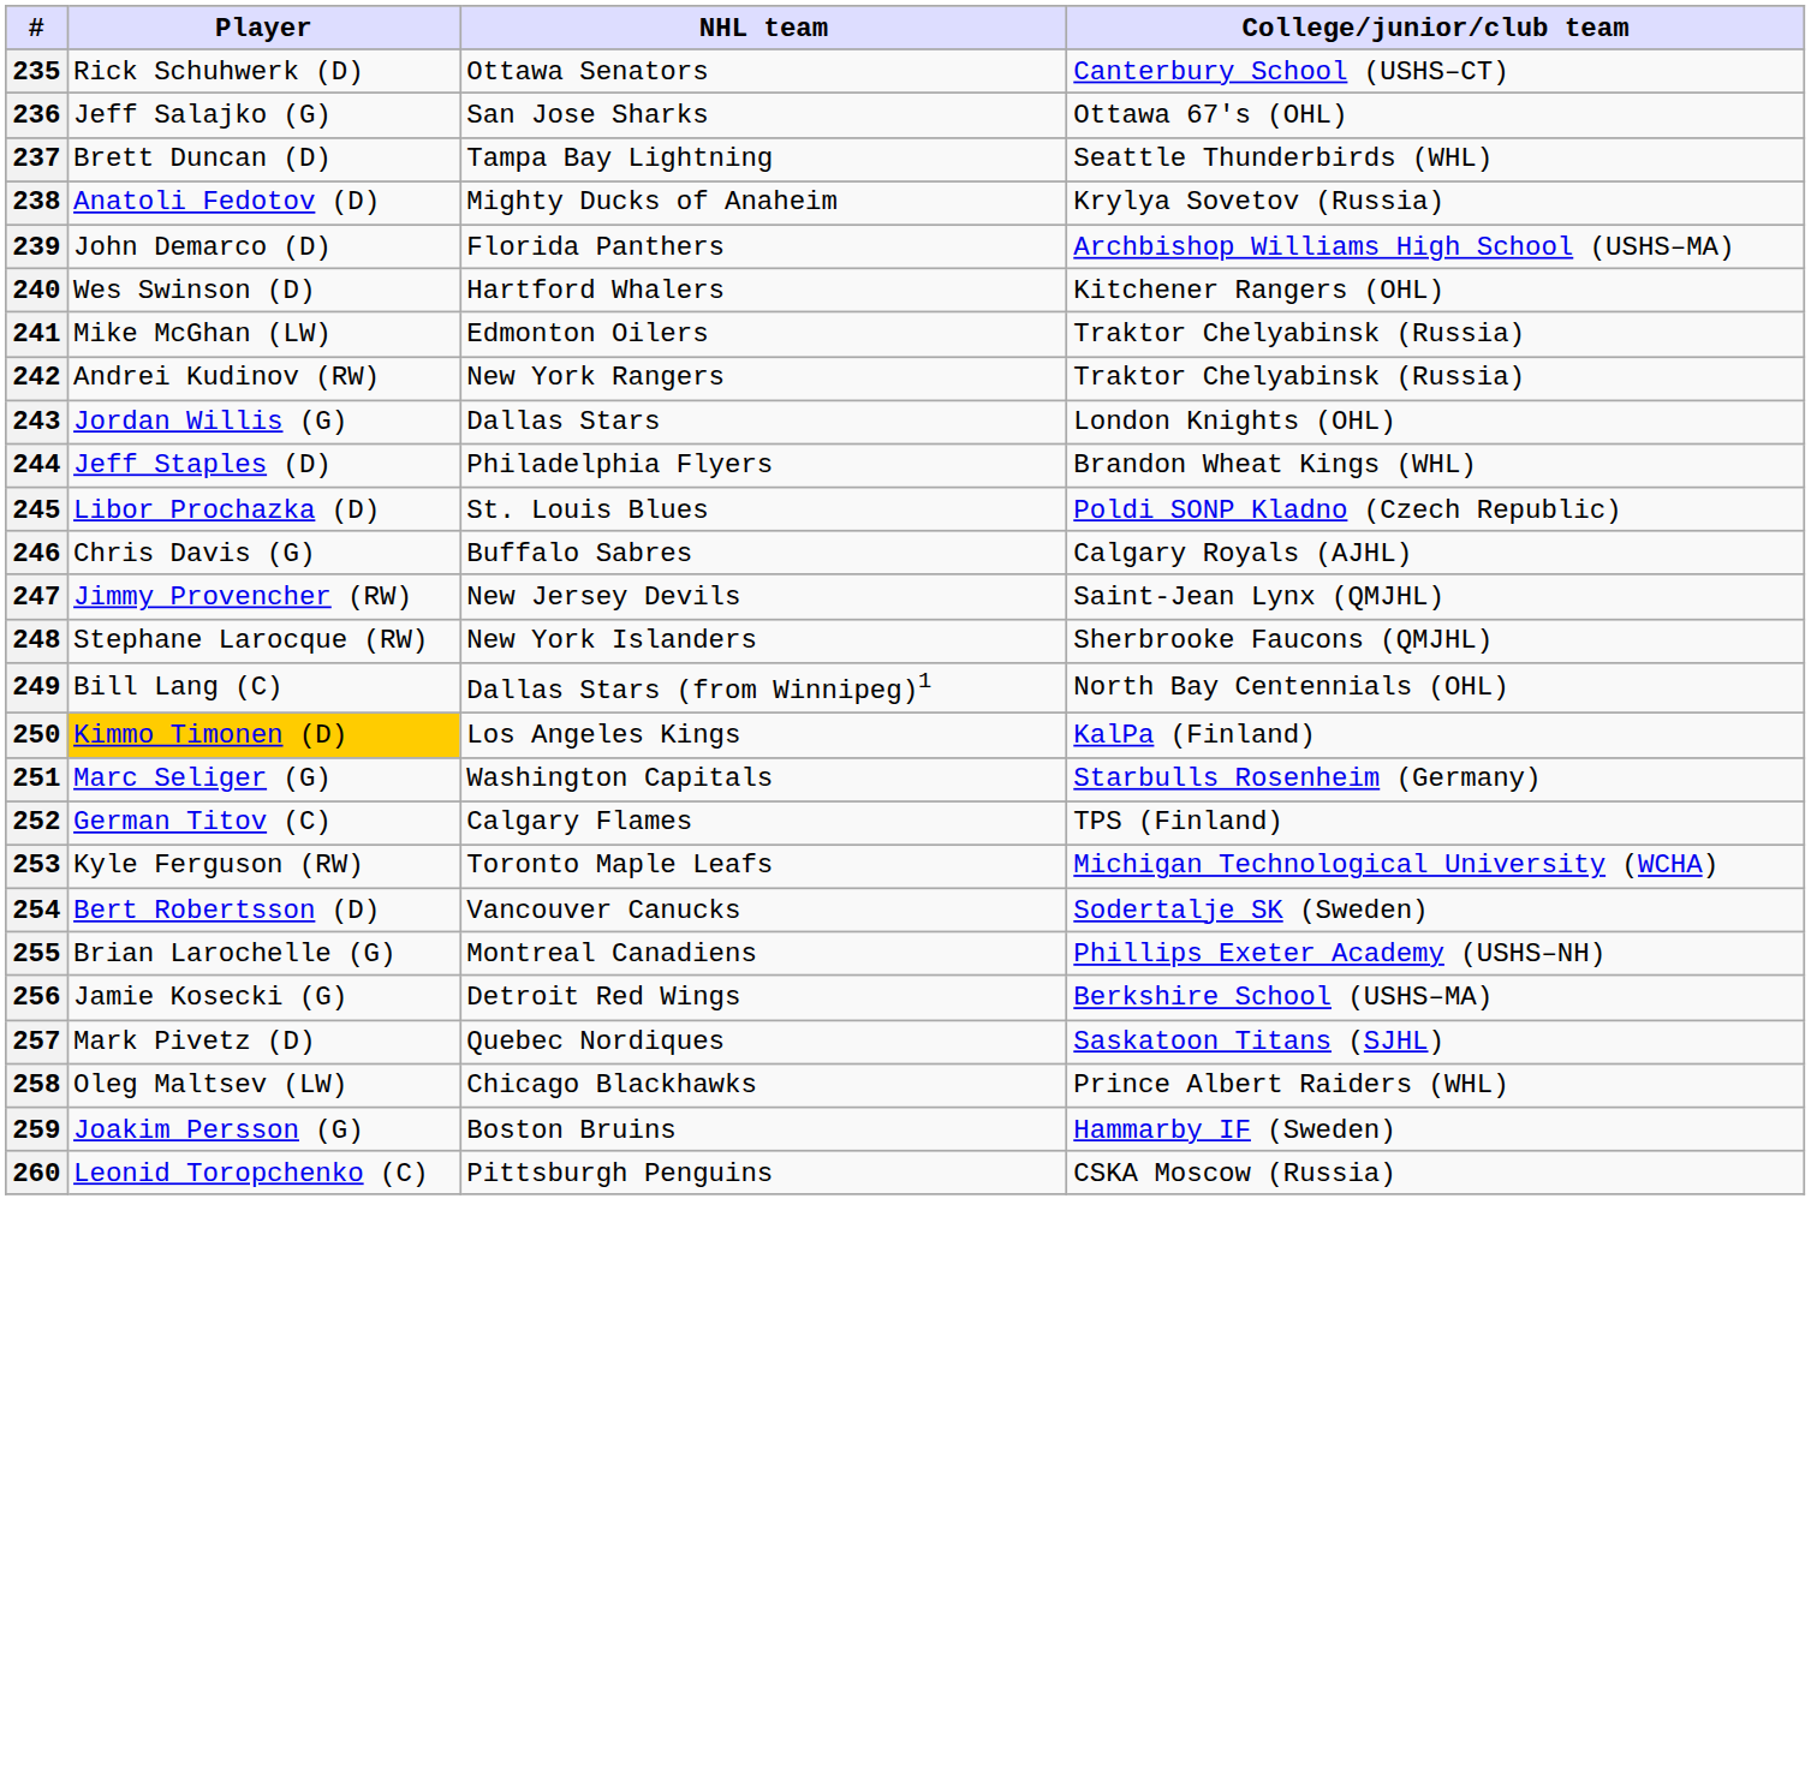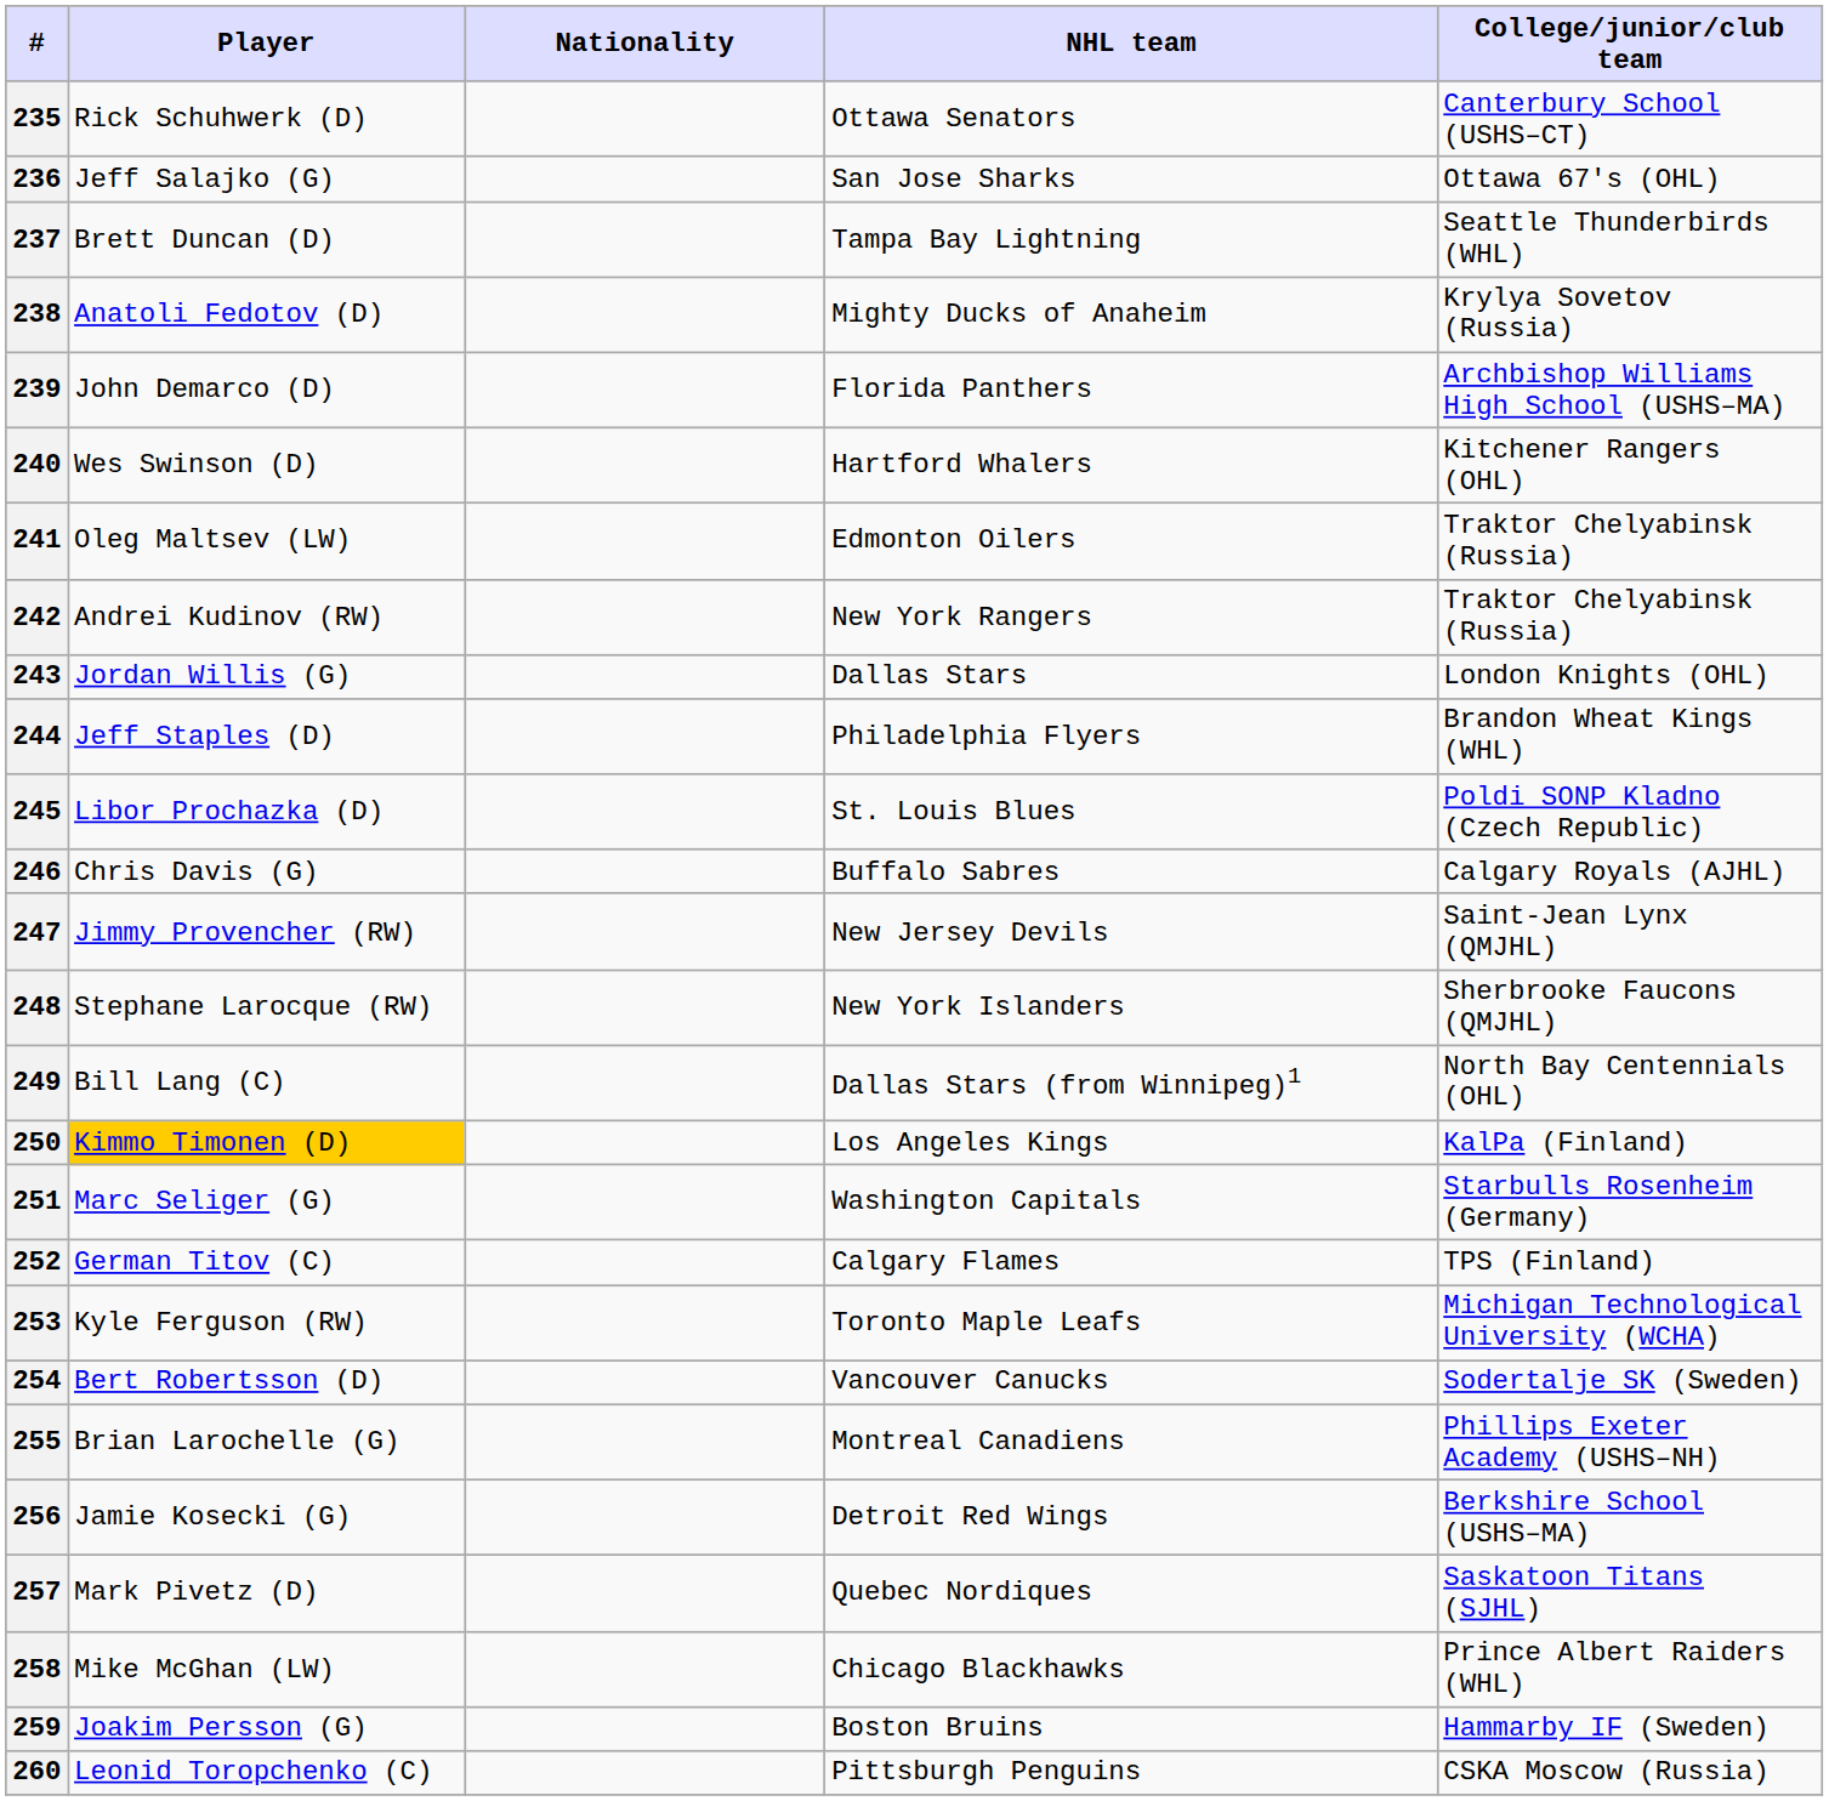+ column: Nationality
241 | Player: Mike McGhan (LW) -> Oleg Maltsev (LW)
258 | Player: Oleg Maltsev (LW) -> Mike McGhan (LW)
